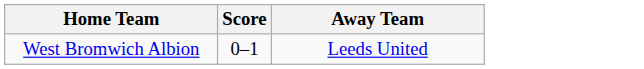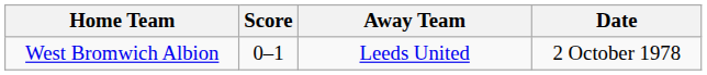+ column: Date | 2 October 1978
